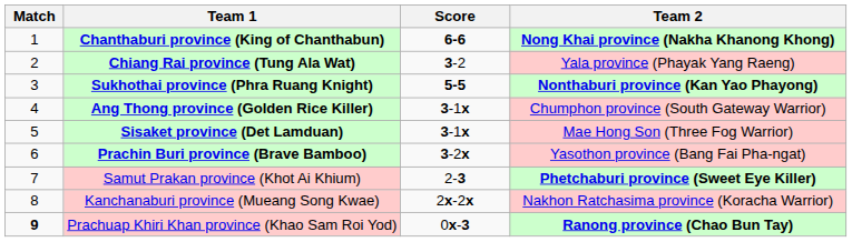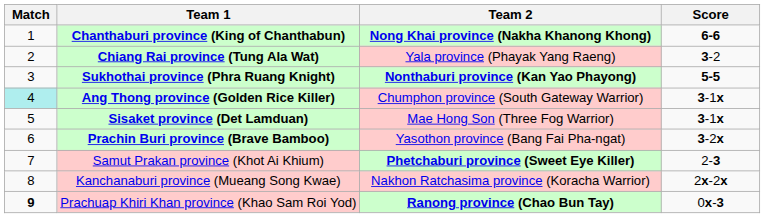columns swapped: Score <-> Team 2
Ang Thong province (Golden Rice Killer) | Match: no background -> paleturquoise background
